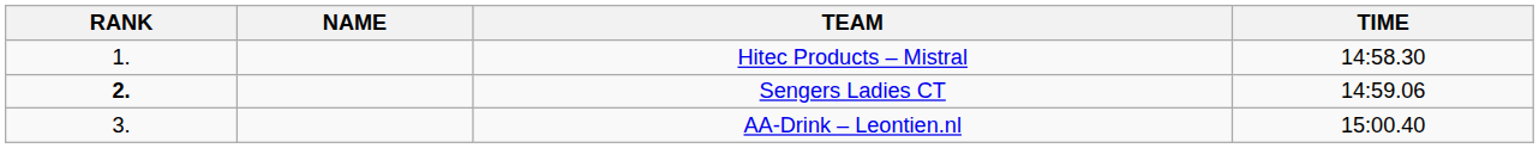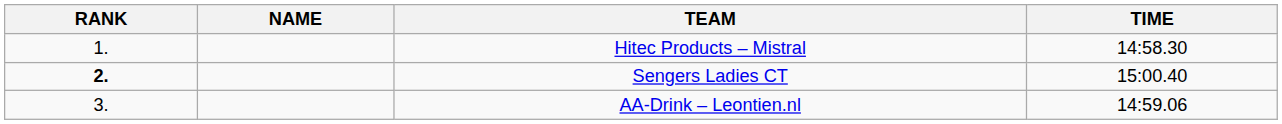Sengers Ladies CT | TIME: 14:59.06 -> 15:00.40
AA-Drink – Leontien.nl | TIME: 15:00.40 -> 14:59.06
